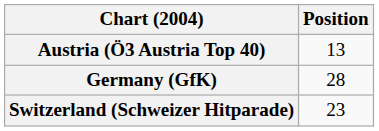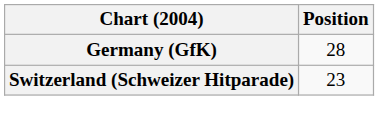- row: Austria (Ö3 Austria Top 40) | 13
